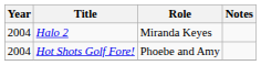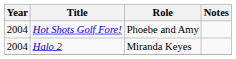rows swapped: Hot Shots Golf Fore! <-> Halo 2
